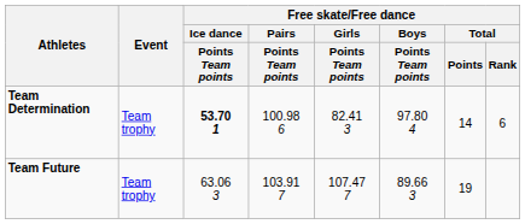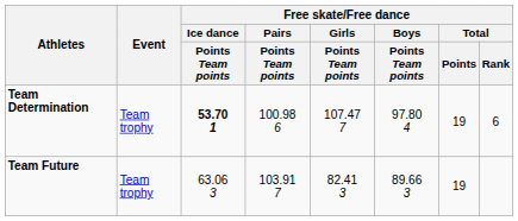Team Determination | Free skate/Free dance / Girls / Points Team points: 82.41 3 -> 107.47 7
Team Determination | Free skate/Free dance / Total / Points: 14 -> 19
Team Future | Free skate/Free dance / Girls / Points Team points: 107.47 7 -> 82.41 3
